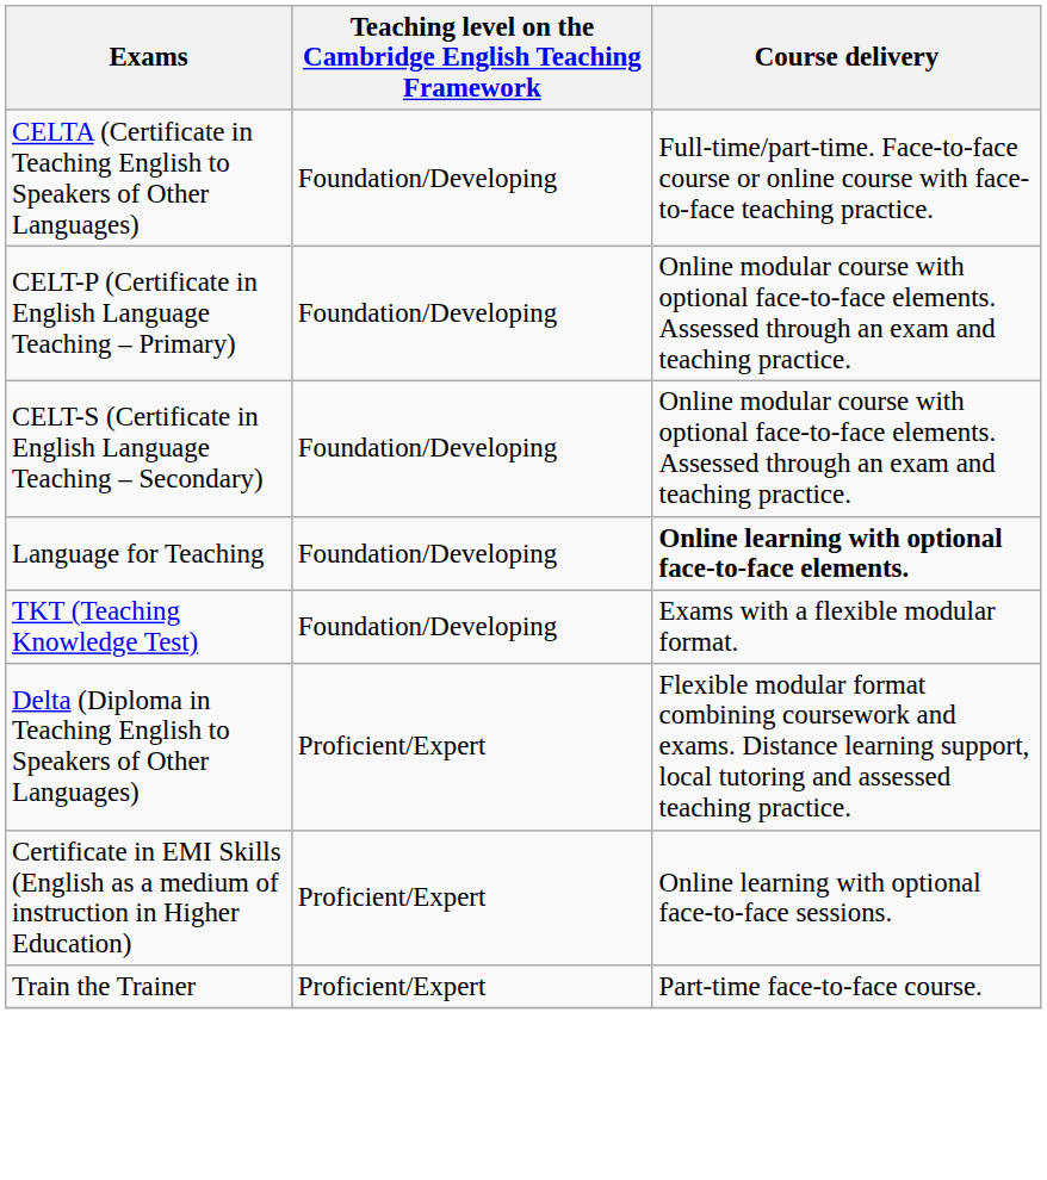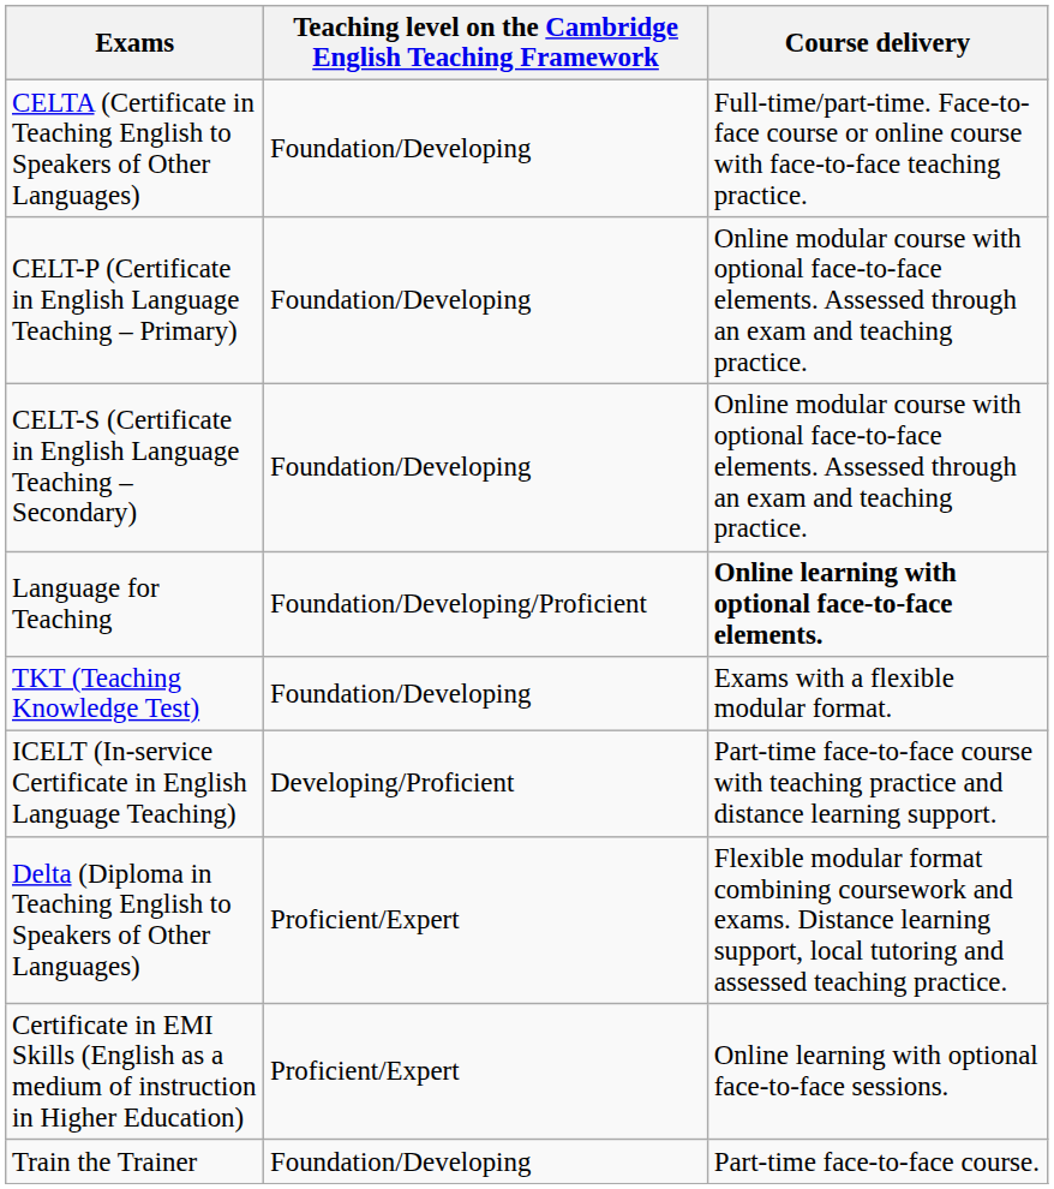Language for Teaching | Teaching level on the Cambridge English Teaching Framework: Foundation/Developing -> Foundation/Developing/Proficient
+ row: ICELT (In-service Certificate in English Language Teaching) | Developing/Proficient | Part-time face-to-face course with teaching practice and distance learning support.
Train the Trainer | Teaching level on the Cambridge English Teaching Framework: Proficient/Expert -> Foundation/Developing
